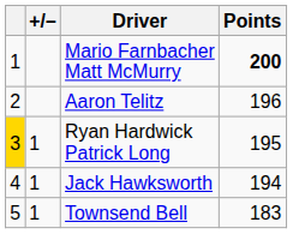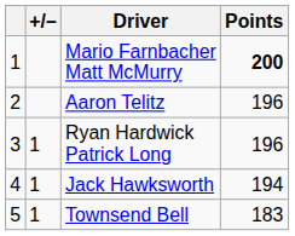Ryan Hardwick Patrick Long | column 1: gold background -> no background
Ryan Hardwick Patrick Long | Points: 195 -> 196
